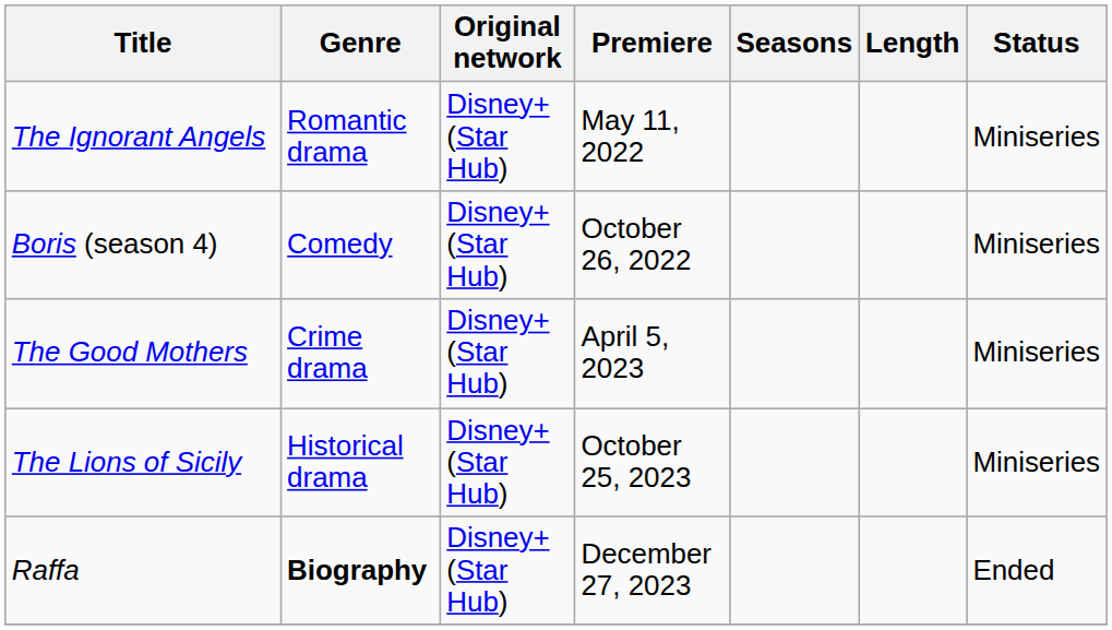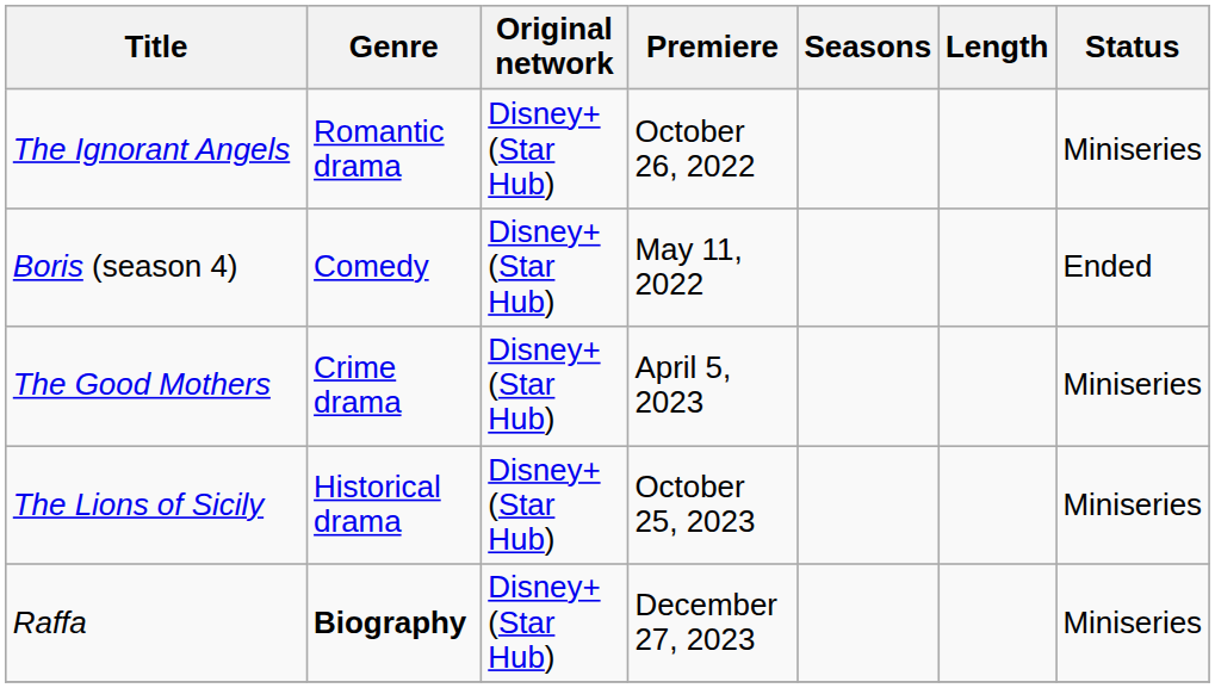The Ignorant Angels | Premiere: May 11, 2022 -> October 26, 2022
Boris (season 4) | Premiere: October 26, 2022 -> May 11, 2022
Boris (season 4) | Status: Miniseries -> Ended
Raffa | Status: Ended -> Miniseries
